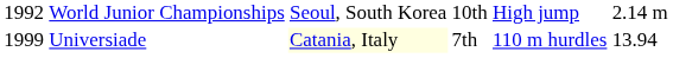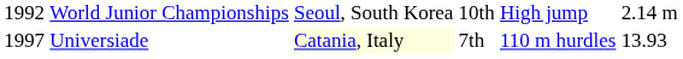Universiade | column 1: 1999 -> 1997
Universiade | column 6: 13.94 -> 13.93
